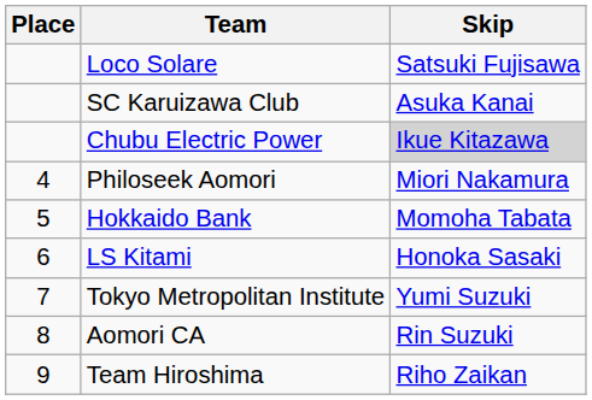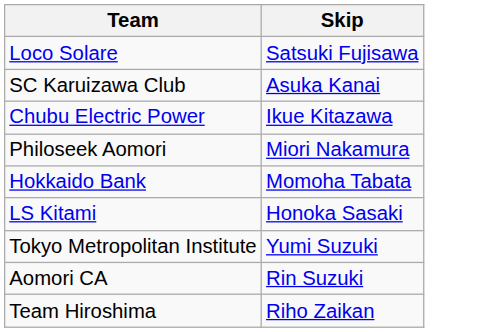- column: Place | 4 | 5 | 6 | 7 | 8 | 9
Chubu Electric Power | Skip: lightgrey background -> no background
